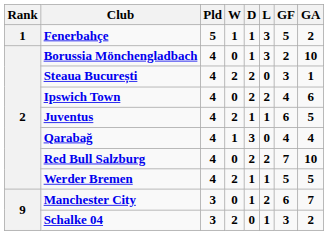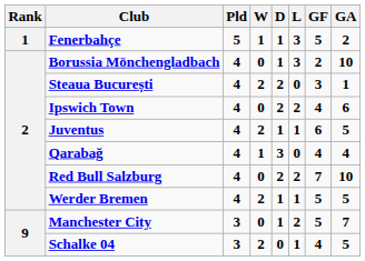Manchester City | GF: 6 -> 5
Schalke 04 | GF: 3 -> 4
Schalke 04 | GA: 2 -> 5
